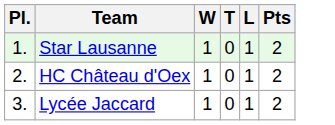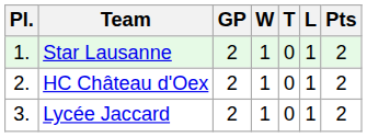+ column: GP | 2 | 2 | 2
